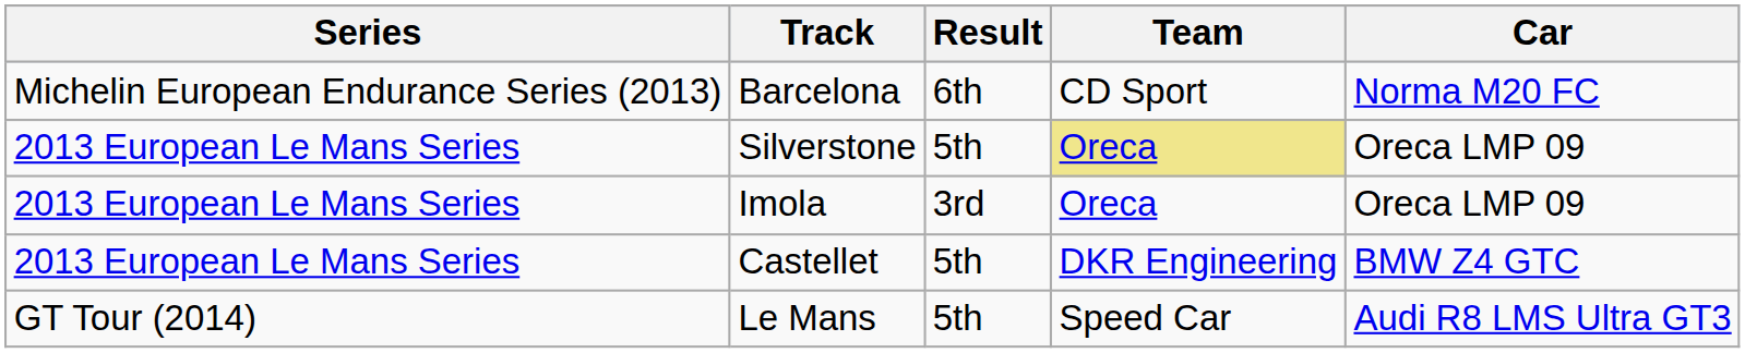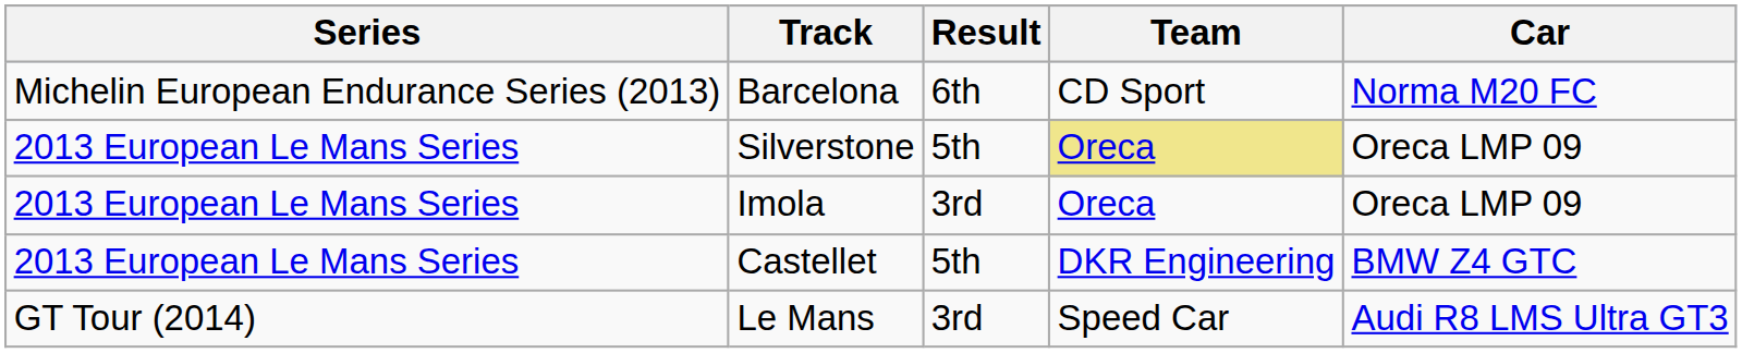Le Mans | Result: 5th -> 3rd
